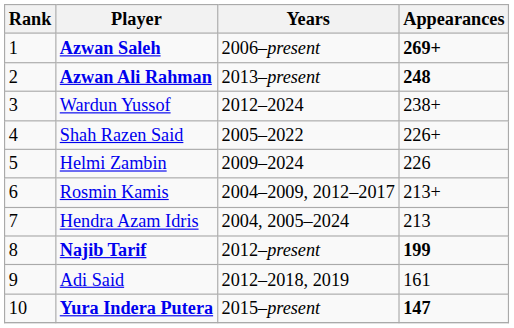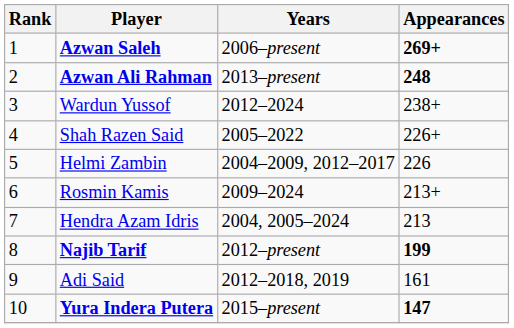Helmi Zambin | Years: 2009–2024 -> 2004–2009, 2012–2017
Rosmin Kamis | Years: 2004–2009, 2012–2017 -> 2009–2024
